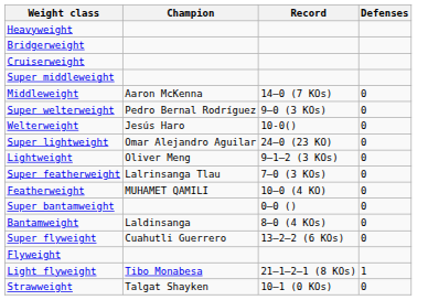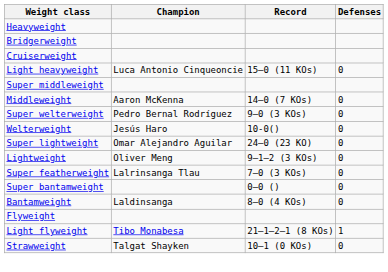+ row: Light heavyweight | Luca Antonio Cinqueoncie | 15–0 (11 KOs) | 0
- row: Featherweight | MUHAMET QAMILI | 10–0 (4 KO) | 0
- row: Super flyweight | Cuahutli Guerrero | 13–2–2 (6 KOs) | 0
